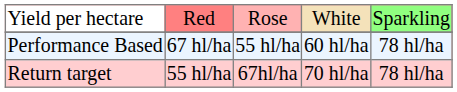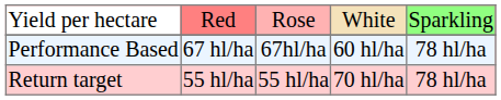Performance Based | column 3: 55 hl/ha -> 67hl/ha
Return target | column 3: 67hl/ha -> 55 hl/ha
